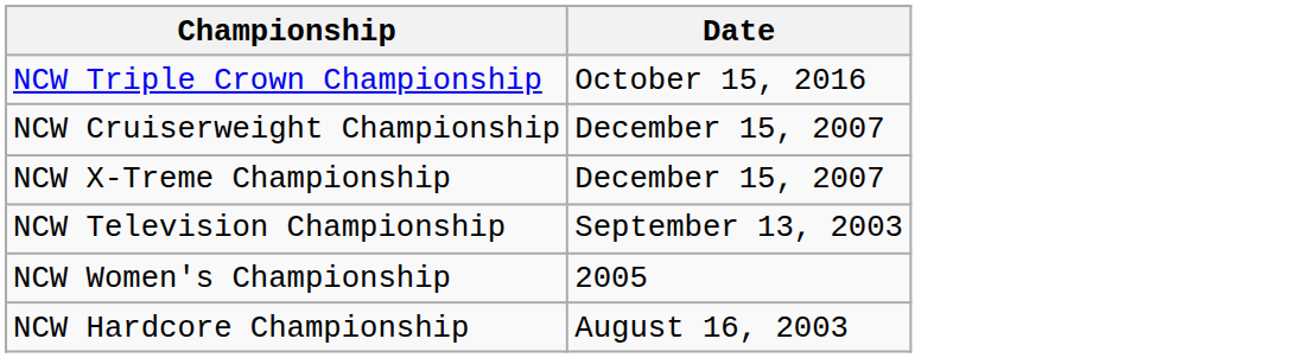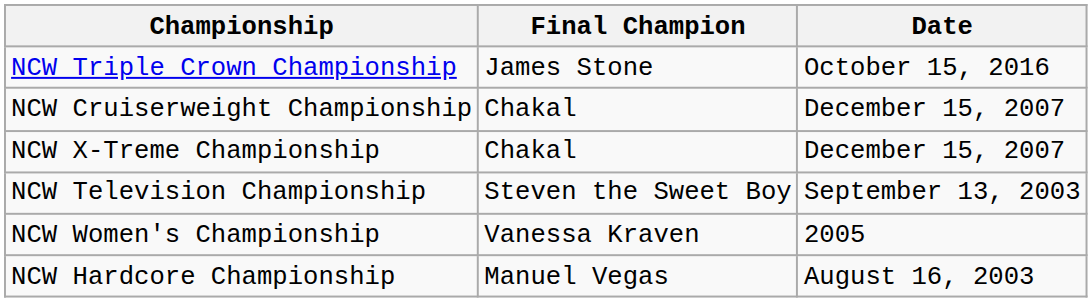+ column: Final Champion | James Stone | Chakal | Chakal | Steven the Sweet Boy | Vanessa Kraven | Manuel Vegas
